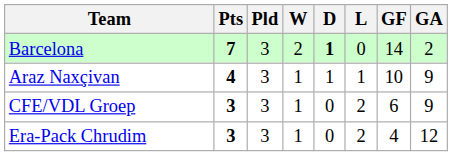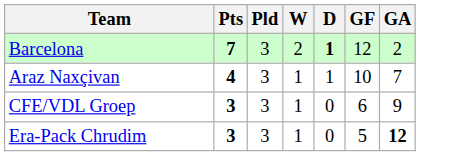- column: L | 0 | 1 | 2 | 2
Barcelona | GF: 14 -> 12
Araz Naxçivan | GA: 9 -> 7
Era-Pack Chrudim | GF: 4 -> 5
Era-Pack Chrudim | GA: normal -> bold
